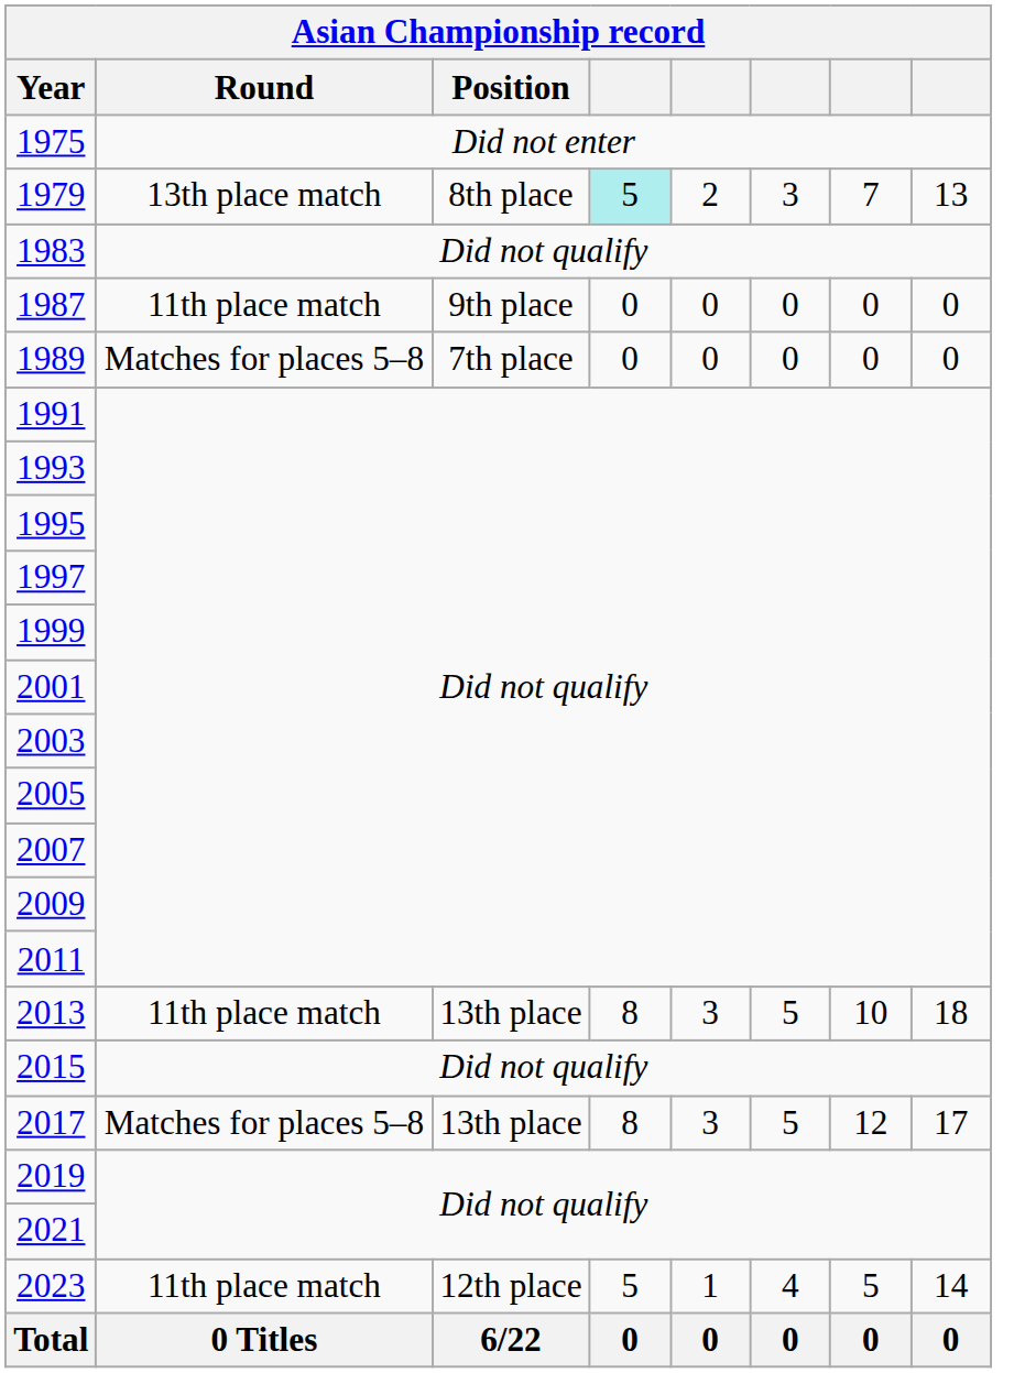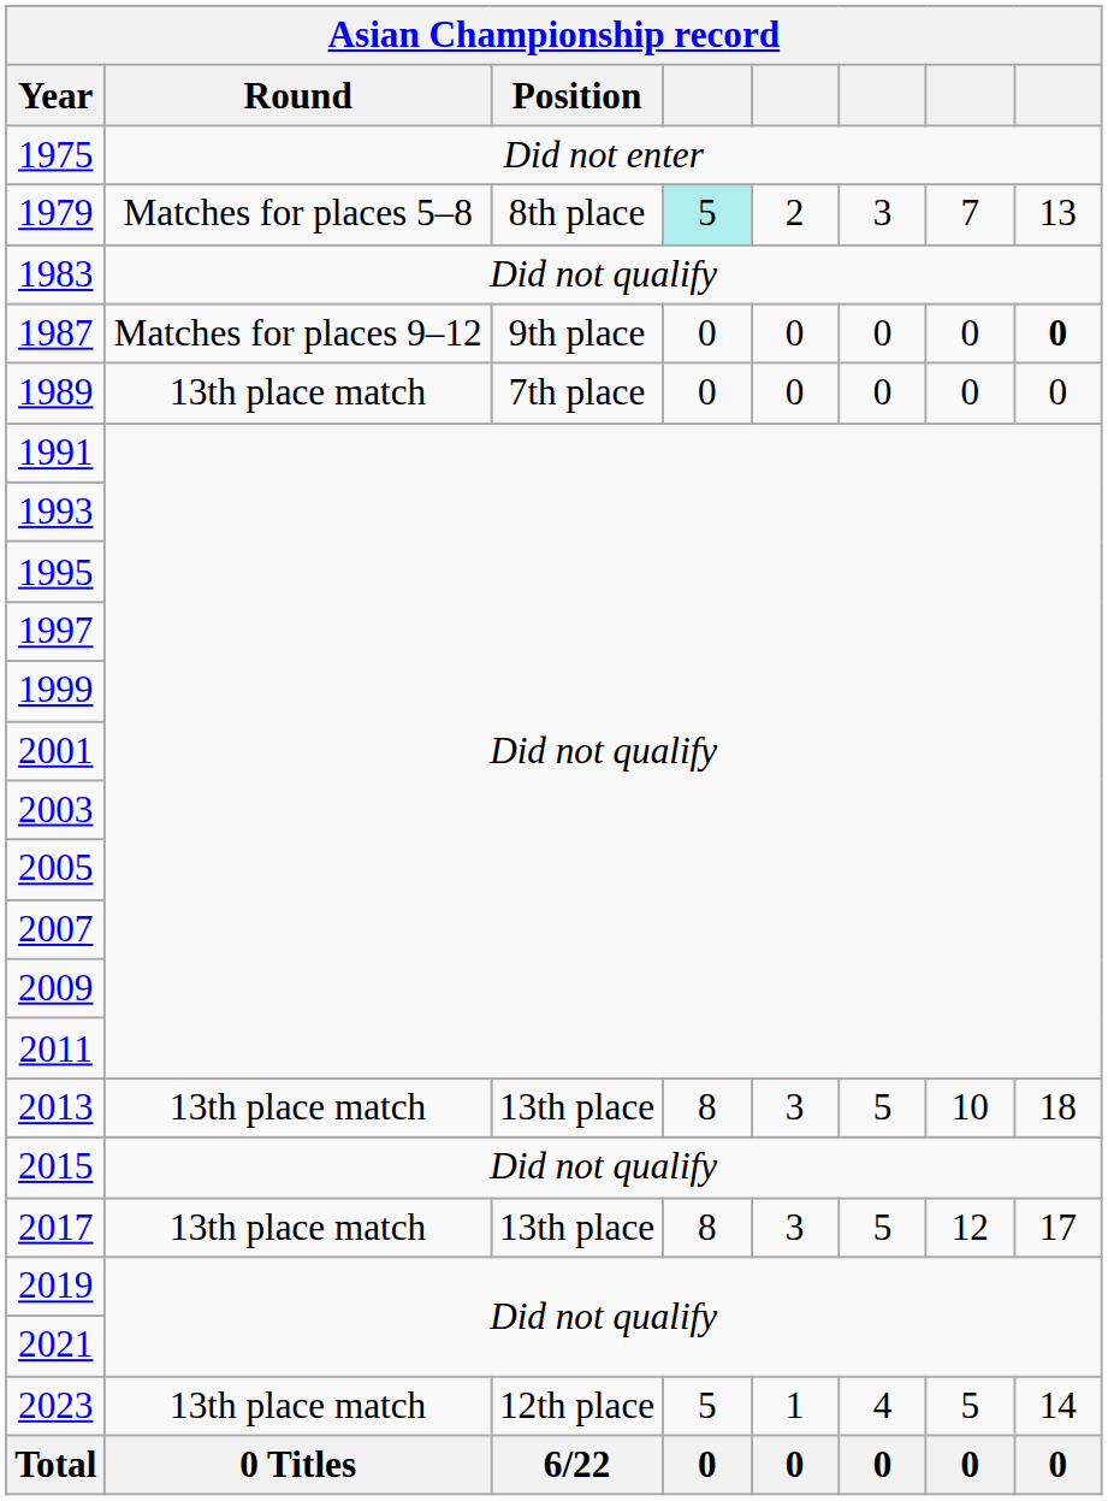1979 | Round: 13th place match -> Matches for places 5–8
1987 | Round: 11th place match -> Matches for places 9–12
1987 | column 8: normal -> bold
1989 | Round: Matches for places 5–8 -> 13th place match
2013 | Round: 11th place match -> 13th place match
2017 | Round: Matches for places 5–8 -> 13th place match
2023 | Round: 11th place match -> 13th place match
